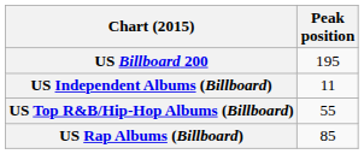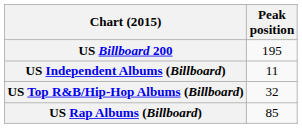US Top R&B/Hip-Hop Albums (Billboard) | Peak position: 55 -> 32
